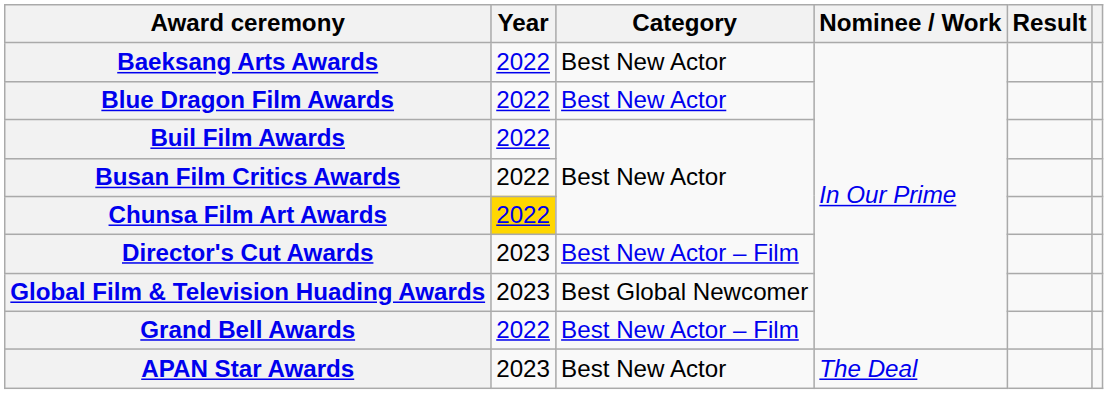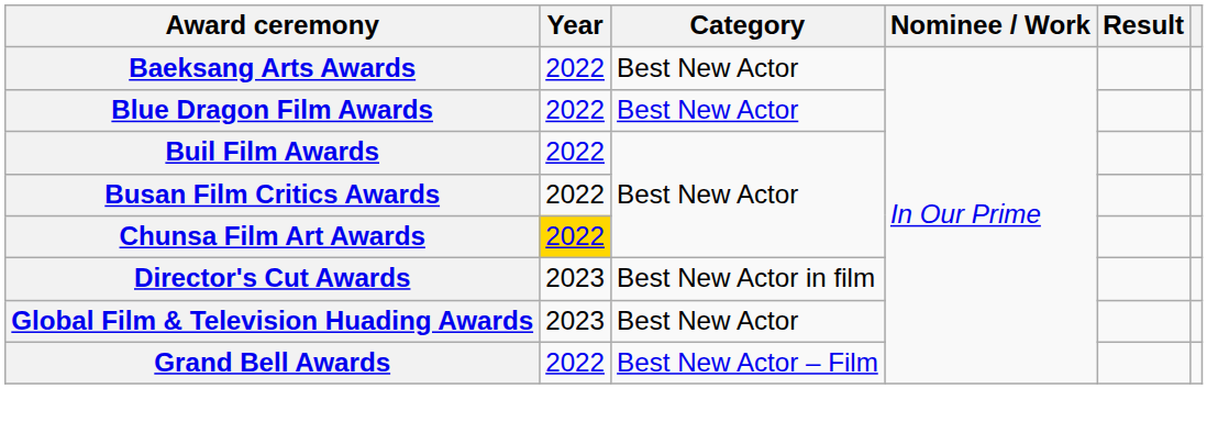Director's Cut Awards | Category: Best New Actor – Film -> Best New Actor in film
Global Film & Television Huading Awards | Category: Best Global Newcomer -> Best New Actor
- row: APAN Star Awards | 2023 | Best New Actor | The Deal
